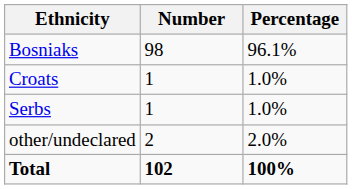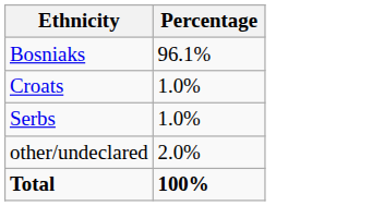- column: Number | 98 | 1 | 1 | 2 | 102
